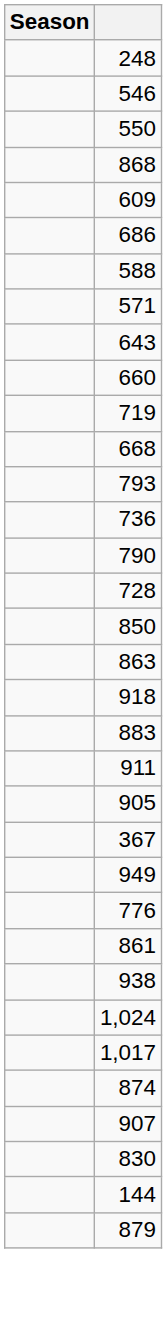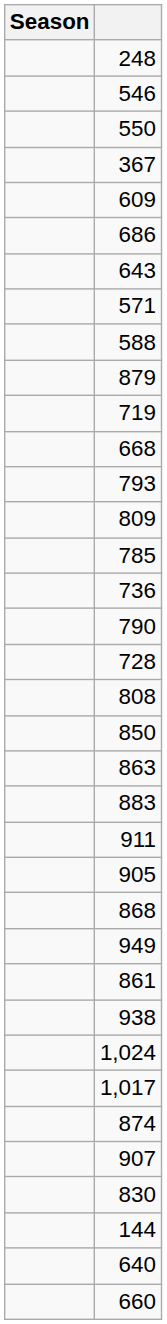rows swapped: 367 <-> 868
rows swapped: 643 <-> 588
rows swapped: 660 <-> 879
+ row: 809
+ row: 785
+ row: 808
- row: 918
- row: 776
+ row: 640
